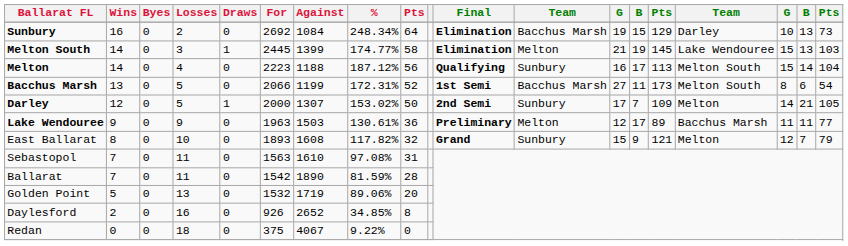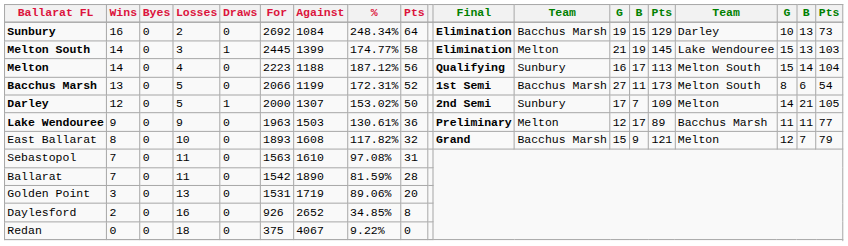East Ballarat | column 12: Sunbury -> Bacchus Marsh
Golden Point | Wins: 5 -> 3
Golden Point | For: 1532 -> 1531
